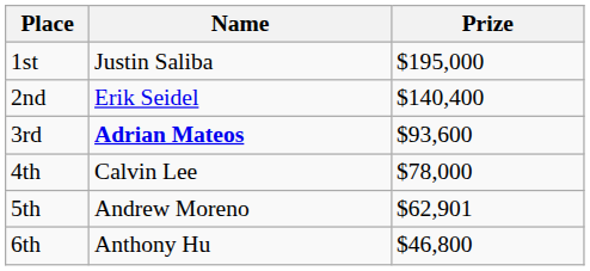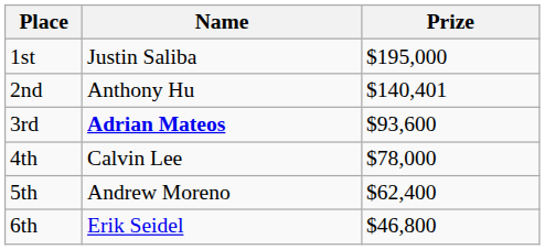2nd | Name: Erik Seidel -> Anthony Hu
2nd | Prize: $140,400 -> $140,401
5th | Prize: $62,901 -> $62,400
6th | Name: Anthony Hu -> Erik Seidel
